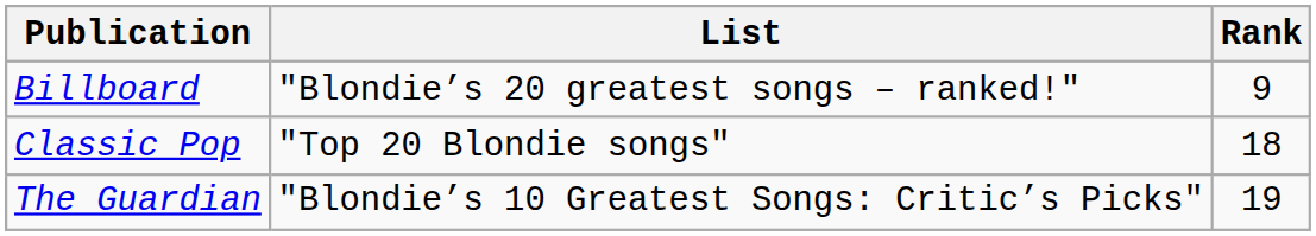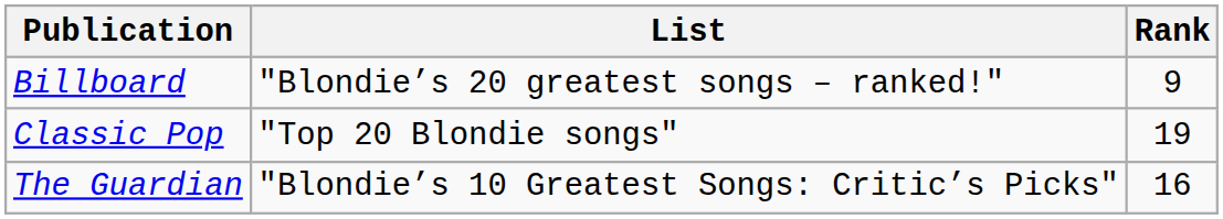Classic Pop | Rank: 18 -> 19
The Guardian | Rank: 19 -> 16
